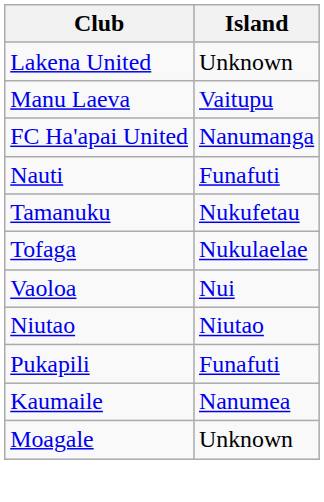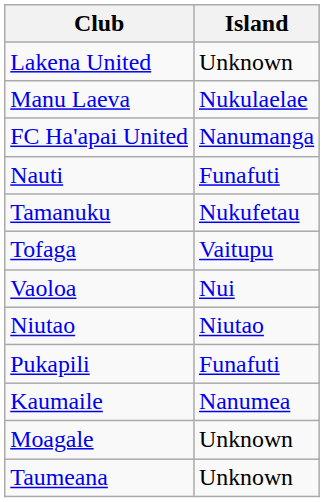Manu Laeva | Island: Vaitupu -> Nukulaelae
Tofaga | Island: Nukulaelae -> Vaitupu
+ row: Taumeana | Unknown
